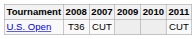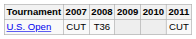columns swapped: 2007 <-> 2008
